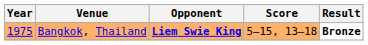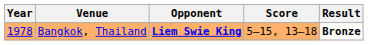Bangkok, Thailand | Year: 1975 -> 1978
